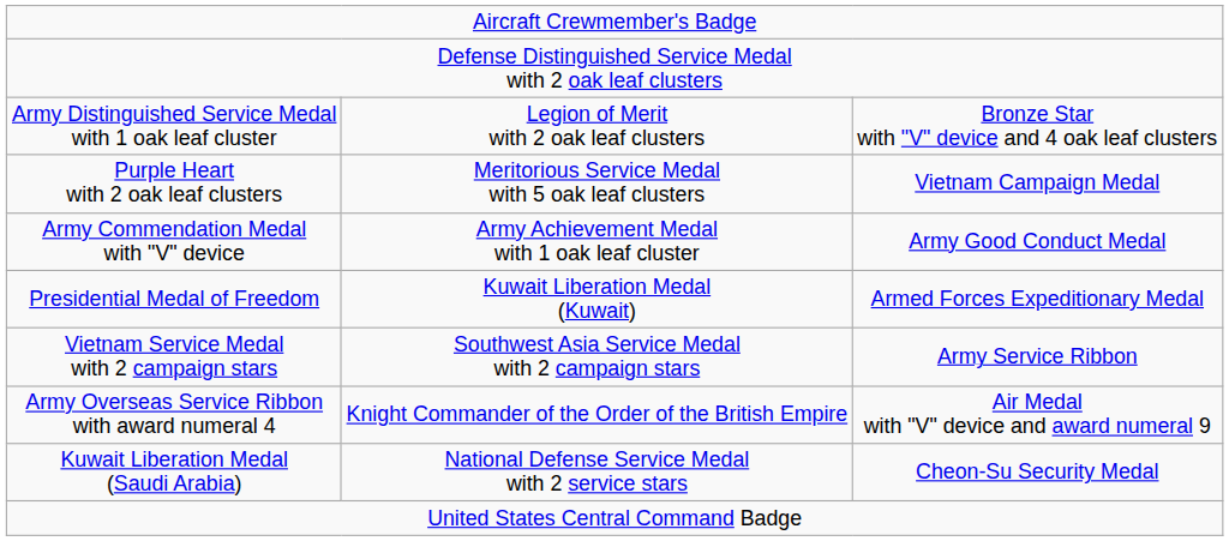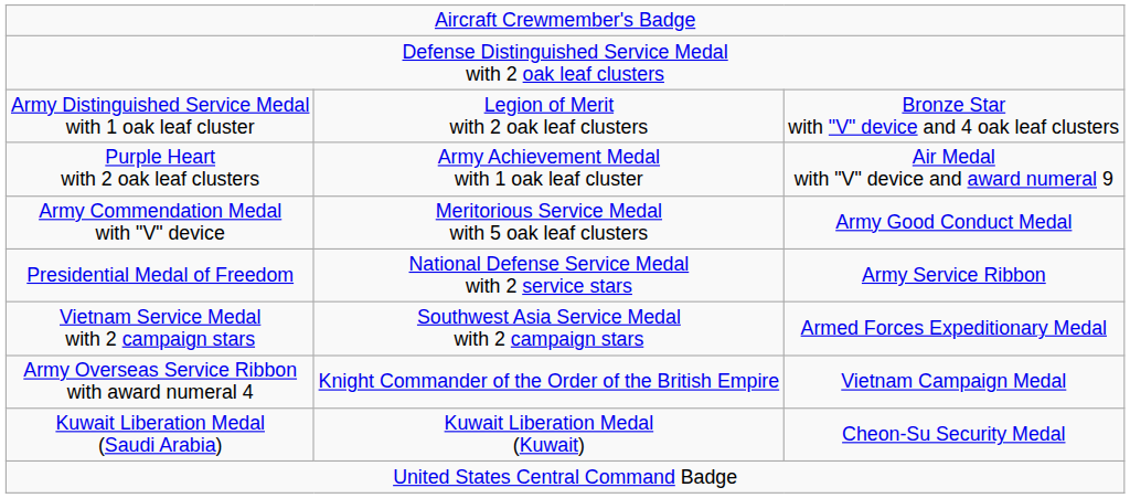Purple Heart with 2 oak leaf clusters | column 2: Meritorious Service Medal with 5 oak leaf clusters -> Army Achievement Medal with 1 oak leaf cluster
Purple Heart with 2 oak leaf clusters | column 3: Vietnam Campaign Medal -> Air Medal with "V" device and award numeral 9
Army Commendation Medal with "V" device | column 2: Army Achievement Medal with 1 oak leaf cluster -> Meritorious Service Medal with 5 oak leaf clusters
Presidential Medal of Freedom | column 2: Kuwait Liberation Medal (Kuwait) -> National Defense Service Medal with 2 service stars
Presidential Medal of Freedom | column 3: Armed Forces Expeditionary Medal -> Army Service Ribbon
Vietnam Service Medal with 2 campaign stars | column 3: Army Service Ribbon -> Armed Forces Expeditionary Medal
Army Overseas Service Ribbon with award numeral 4 | column 3: Air Medal with "V" device and award numeral 9 -> Vietnam Campaign Medal
Kuwait Liberation Medal (Saudi Arabia) | column 2: National Defense Service Medal with 2 service stars -> Kuwait Liberation Medal (Kuwait)
